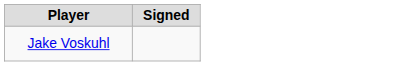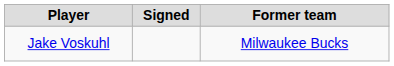+ column: Former team | Milwaukee Bucks
